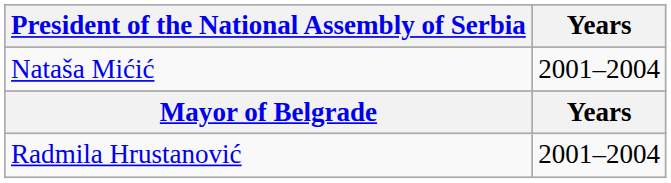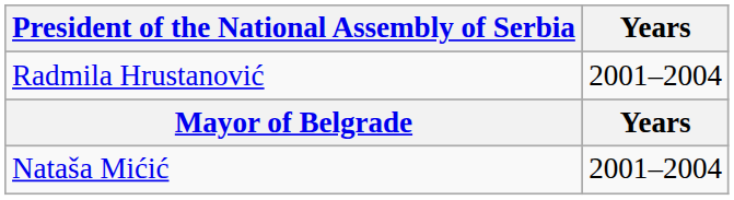rows swapped: Nataša Mićić <-> Radmila Hrustanović
